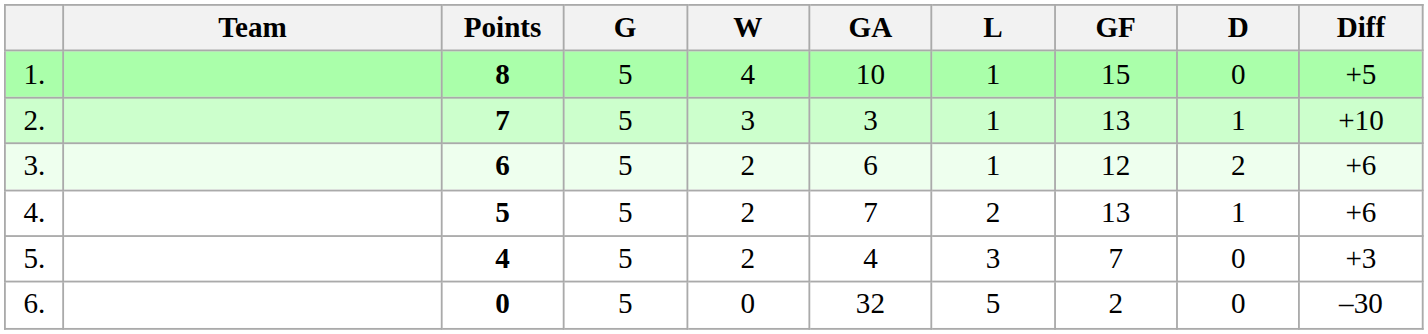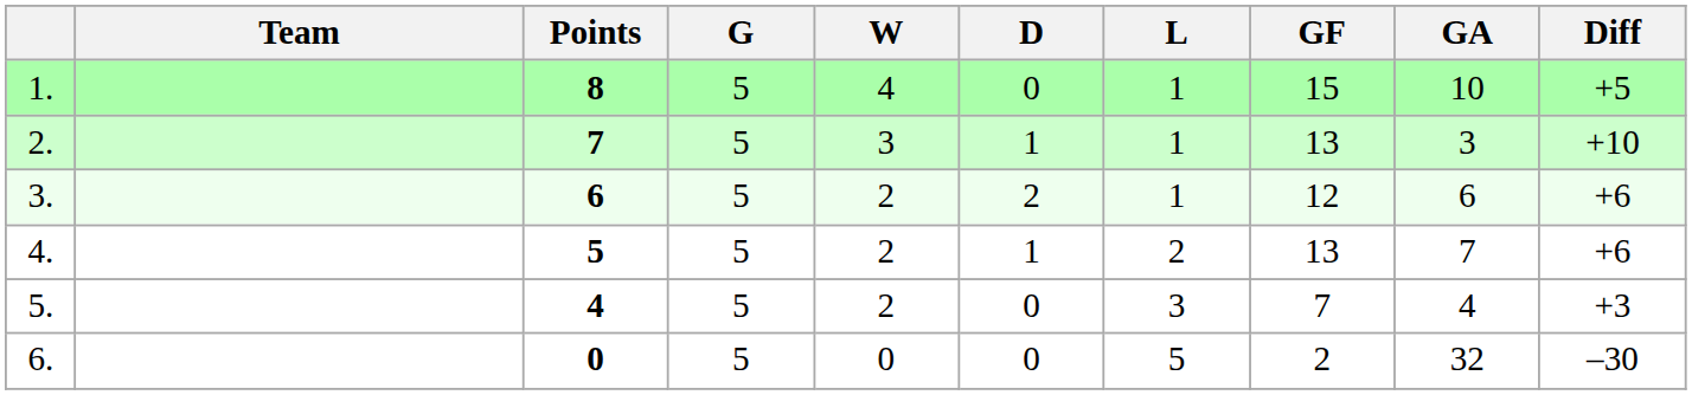columns swapped: D <-> GA
